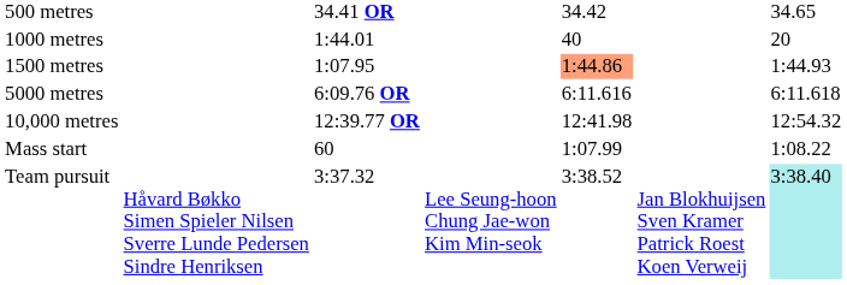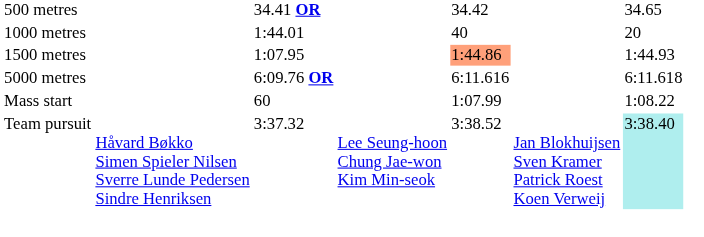- row: 10,000 metres | 12:39.77 OR | 12:41.98 | 12:54.32
